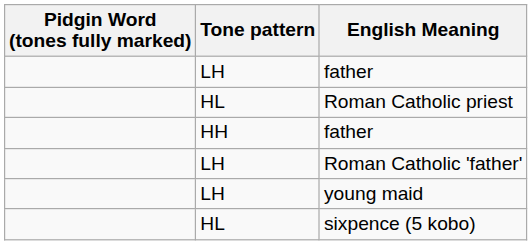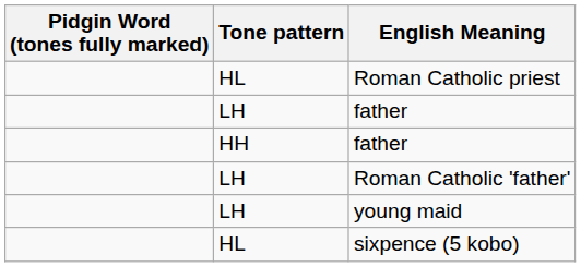rows swapped: LH / father <-> Roman Catholic priest
